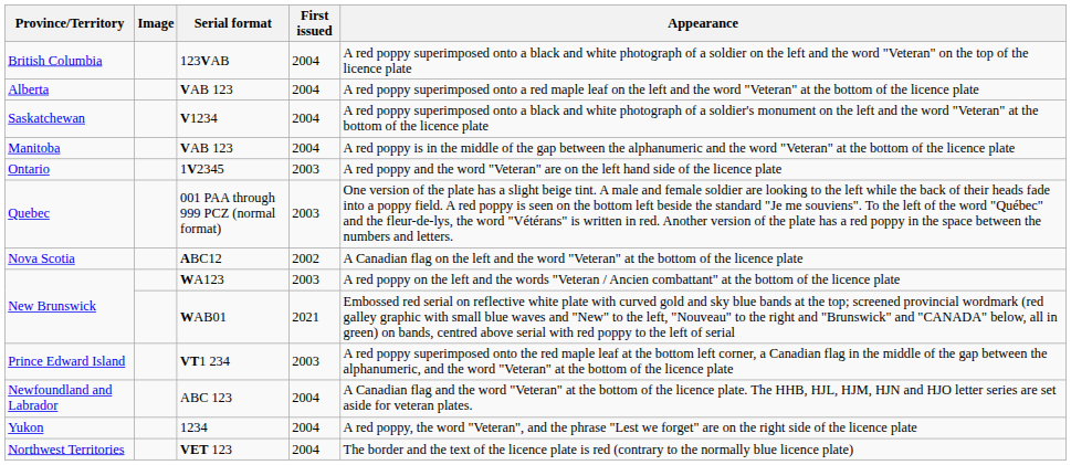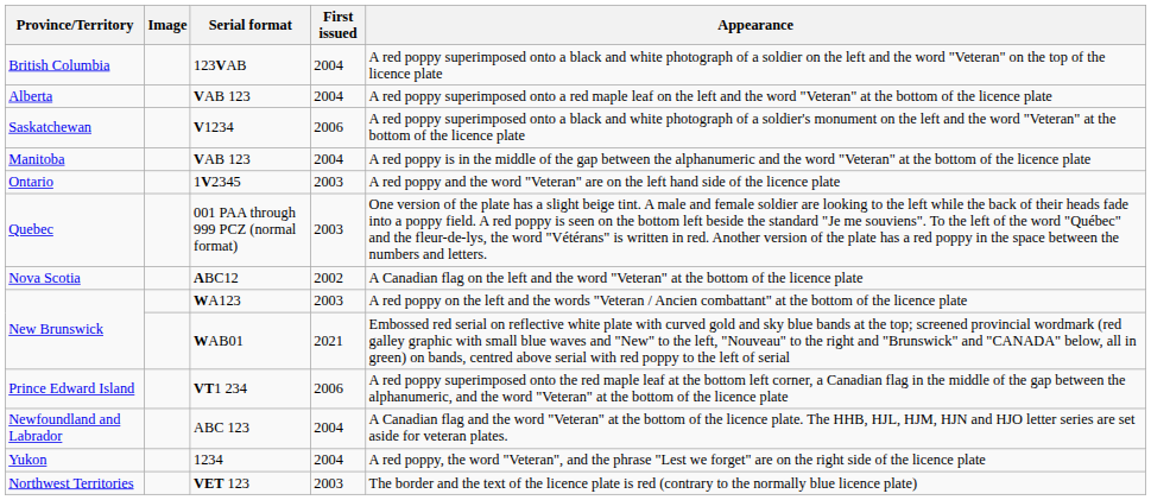Saskatchewan | First issued: 2004 -> 2006
Prince Edward Island | First issued: 2003 -> 2006
Northwest Territories | First issued: 2004 -> 2003
